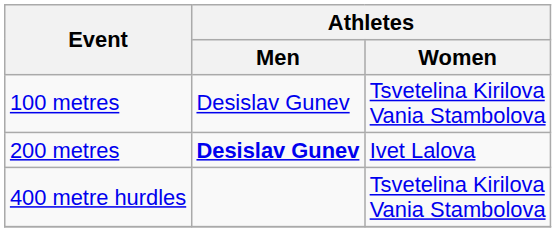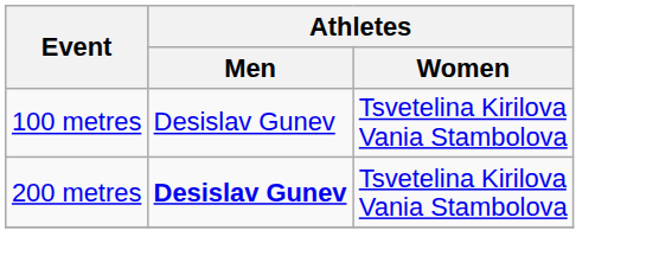200 metres | Athletes / Women: Ivet Lalova -> Tsvetelina Kirilova Vania Stambolova
- row: 400 metre hurdles | Tsvetelina Kirilova Vania Stambolova
